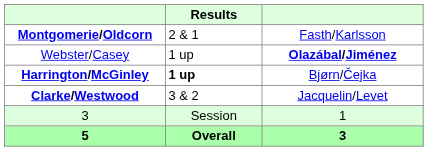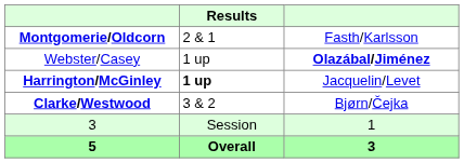Harrington/McGinley | column 3: Bjørn/Čejka -> Jacquelin/Levet
Clarke/Westwood | column 3: Jacquelin/Levet -> Bjørn/Čejka
